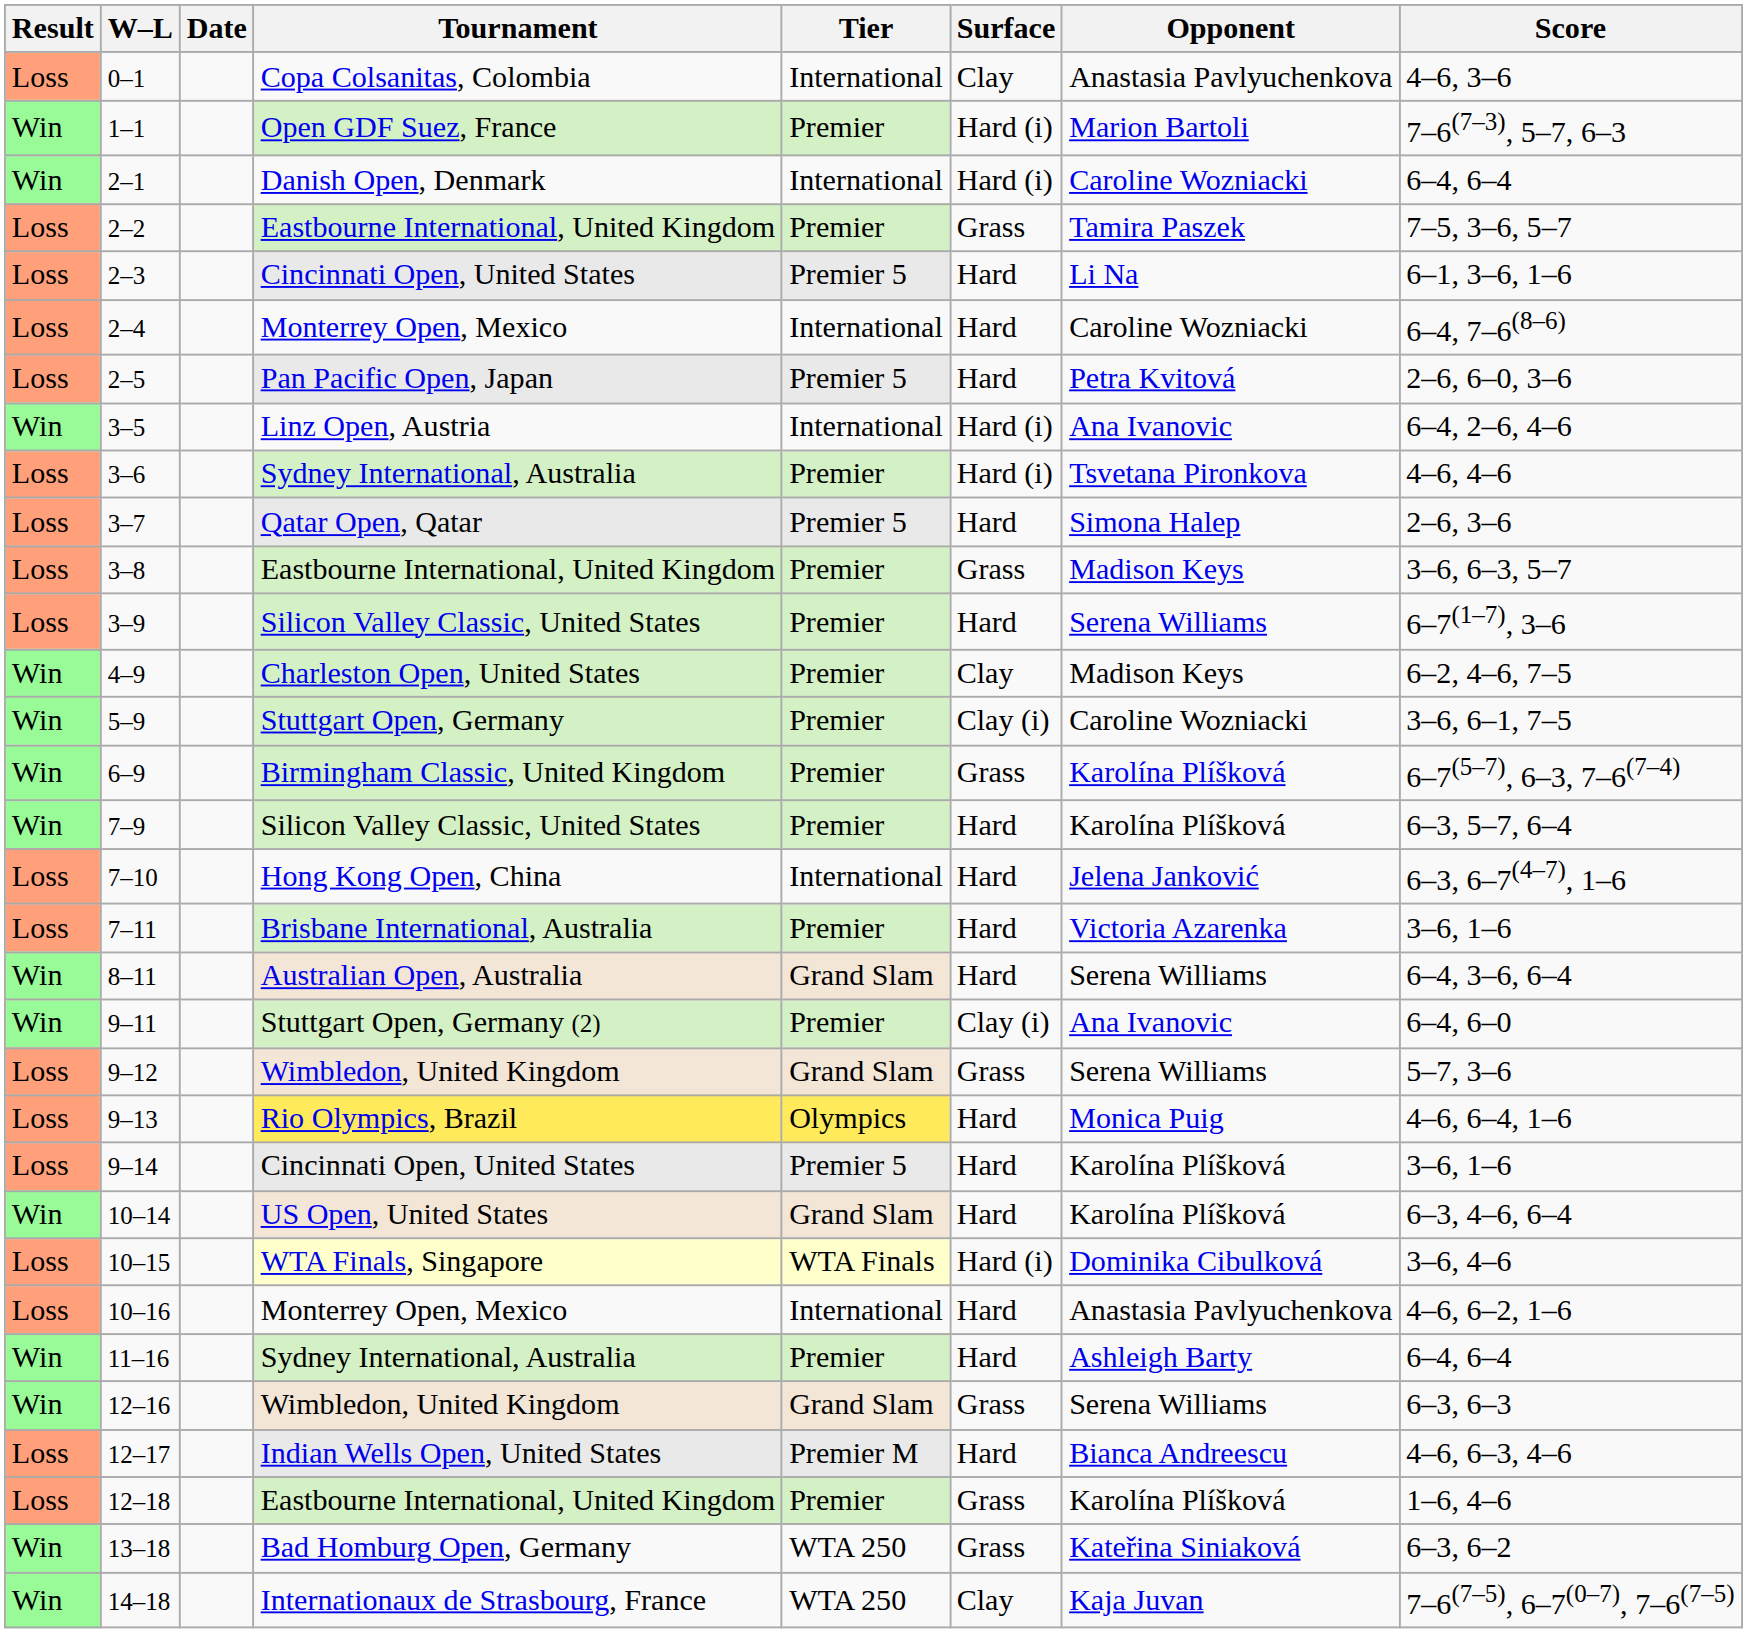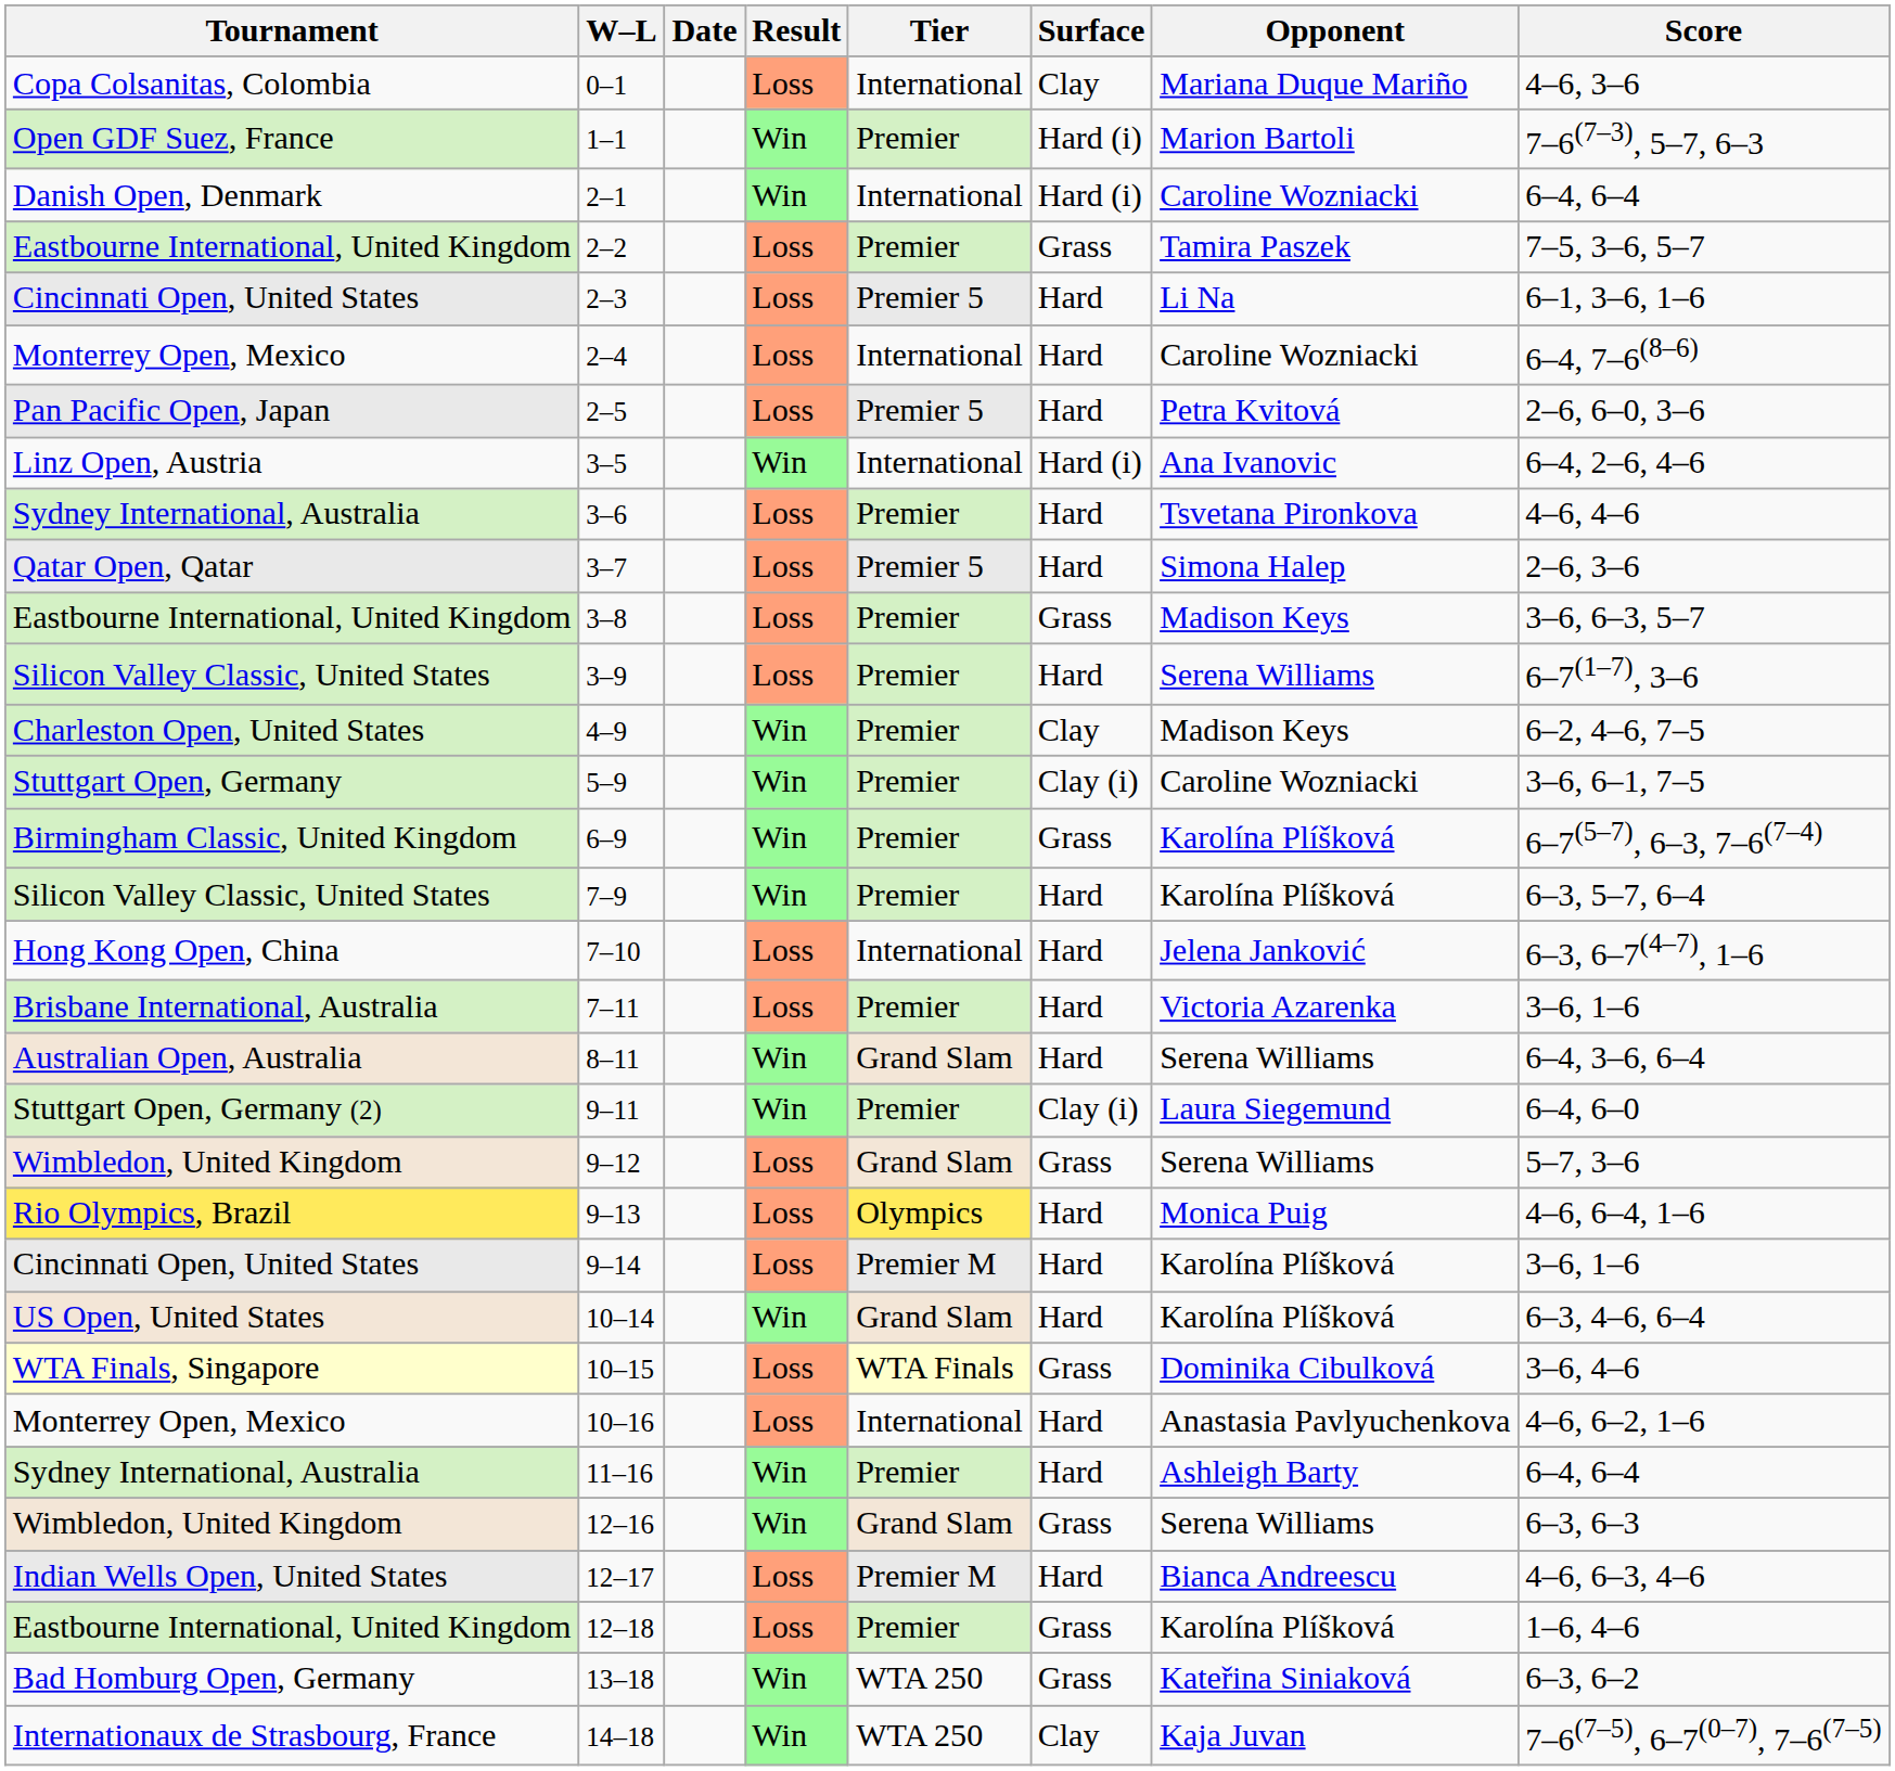columns swapped: Result <-> Tournament
0–1 | Opponent: Anastasia Pavlyuchenkova -> Mariana Duque Mariño
3–6 | Surface: Hard (i) -> Hard
9–11 | Opponent: Ana Ivanovic -> Laura Siegemund
9–14 | Tier: Premier 5 -> Premier M
10–15 | Surface: Hard (i) -> Grass
